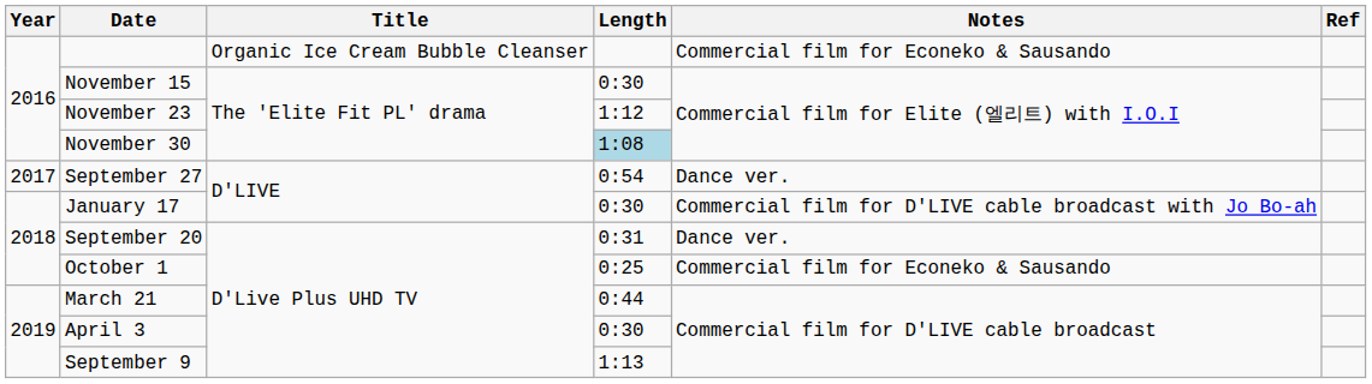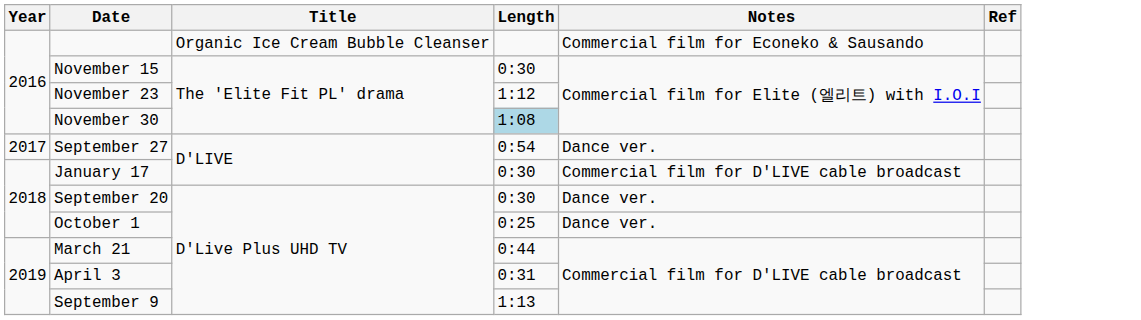January 17 | Notes: Commercial film for D'LIVE cable broadcast with Jo Bo-ah -> Commercial film for D'LIVE cable broadcast
September 20 | Length: 0:31 -> 0:30
October 1 | Notes: Commercial film for Econeko & Sausando -> Dance ver.
April 3 | Length: 0:30 -> 0:31
